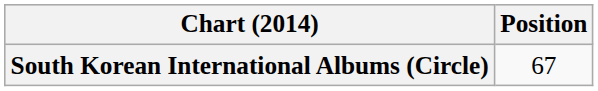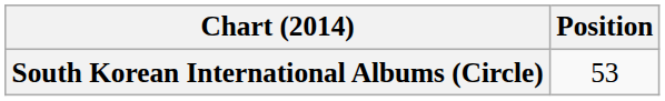South Korean International Albums (Circle) | Position: 67 -> 53
